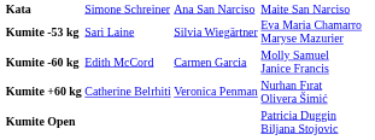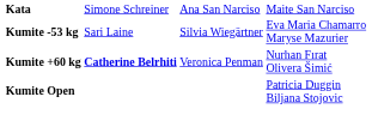- row: Kumite -60 kg | Edith McCord | Carmen Garcia | Molly Samuel Janice Francis
Kumite +60 kg | column 2: normal -> bold
